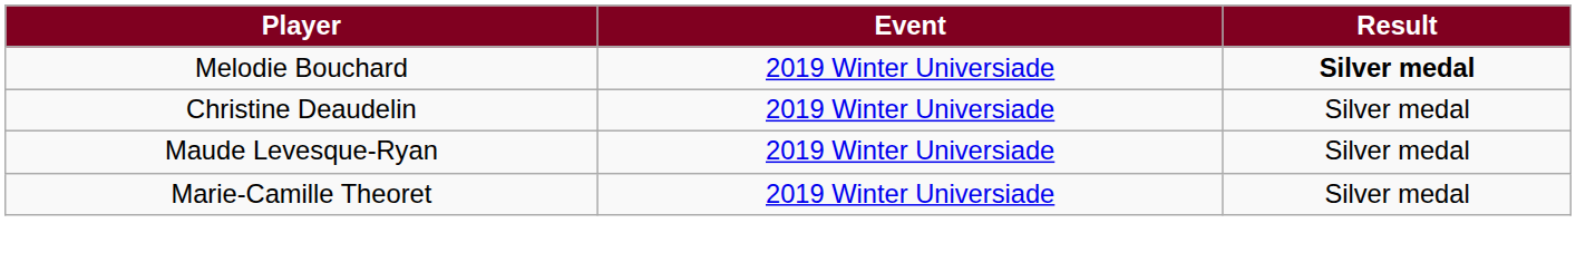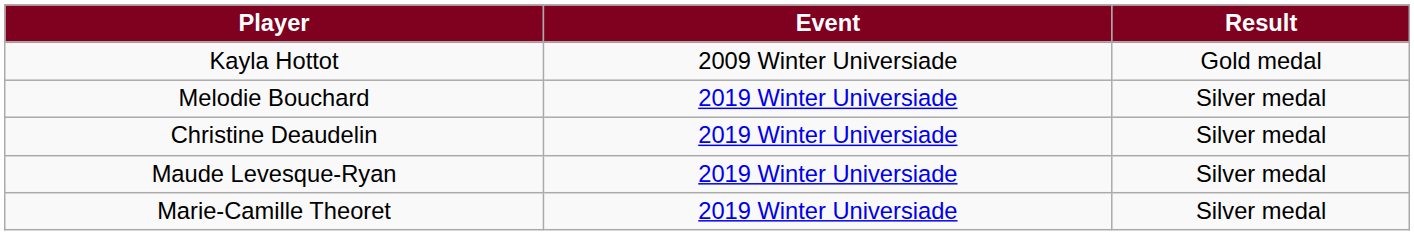+ row: Kayla Hottot | 2009 Winter Universiade | Gold medal
Melodie Bouchard | Result: bold -> normal
